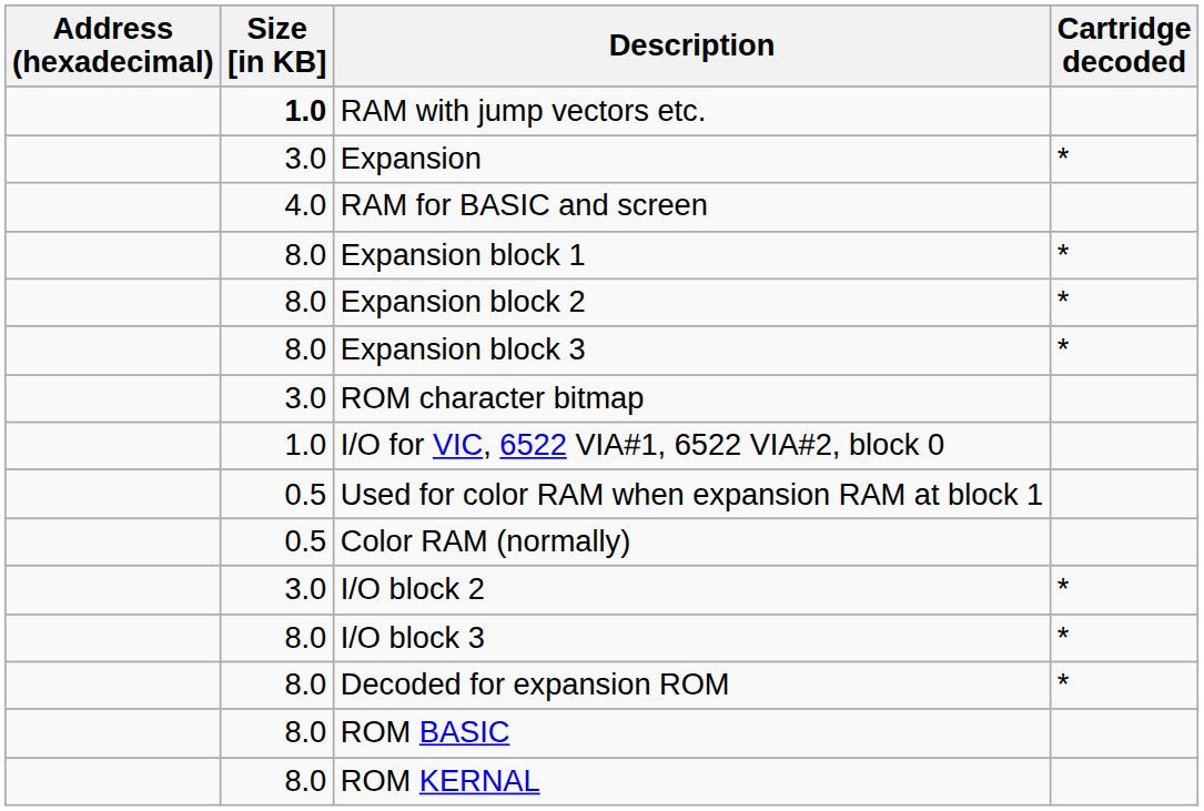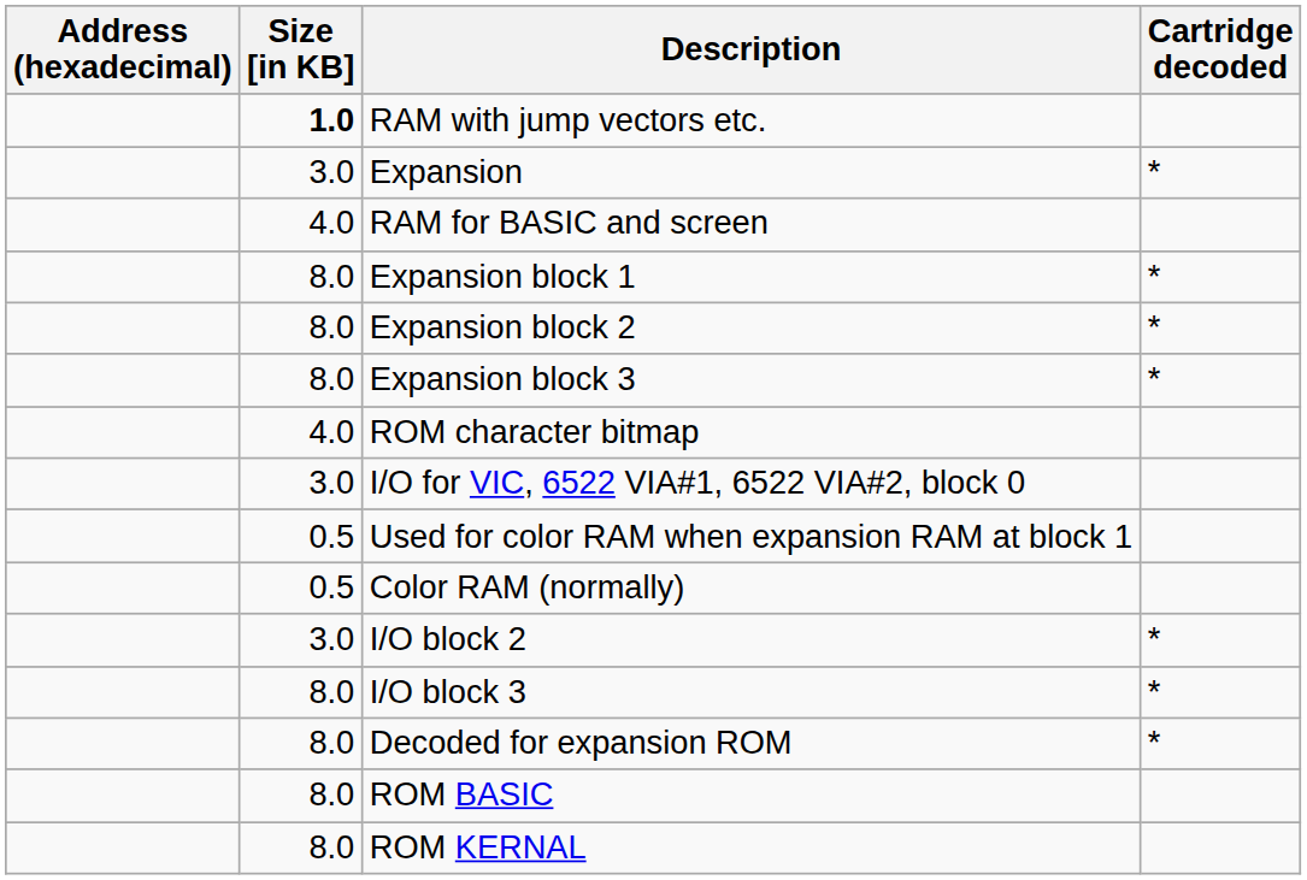ROM character bitmap | Size [in KB]: 3.0 -> 4.0
I/O for VIC, 6522 VIA#1, 6522 VIA#2, block 0 | Size [in KB]: 1.0 -> 3.0
